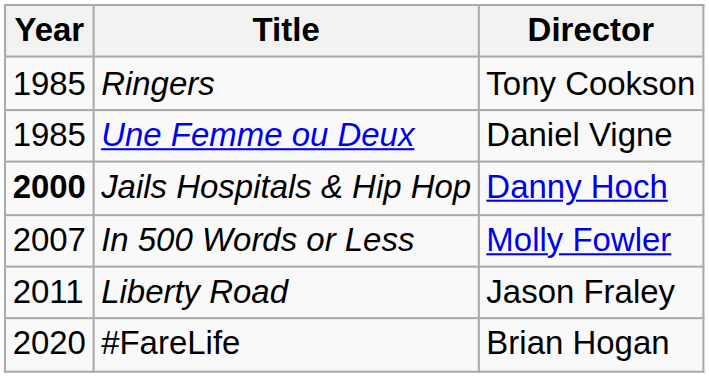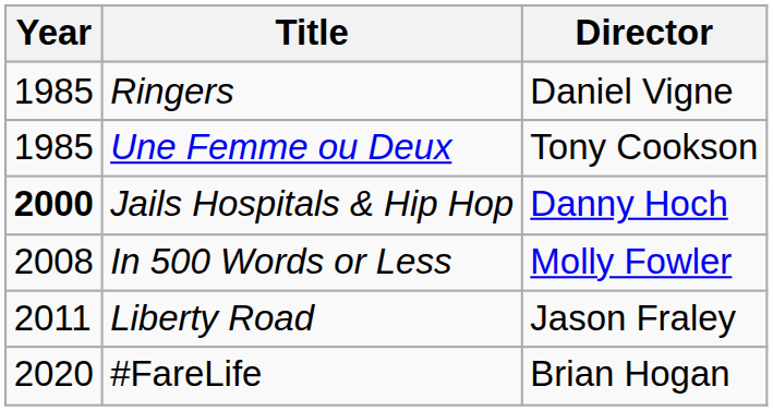Ringers | Director: Tony Cookson -> Daniel Vigne
Une Femme ou Deux | Director: Daniel Vigne -> Tony Cookson
In 500 Words or Less | Year: 2007 -> 2008
